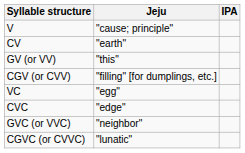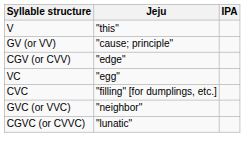V | Jeju: "cause; principle" -> "this"
- row: CV | "earth"
GV (or VV) | Jeju: "this" -> "cause; principle"
CGV (or CVV) | Jeju: "filling" [for dumplings, etc.] -> "edge"
CVC | Jeju: "edge" -> "filling" [for dumplings, etc.]
